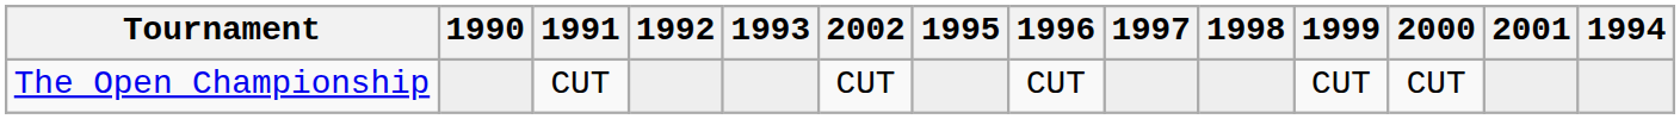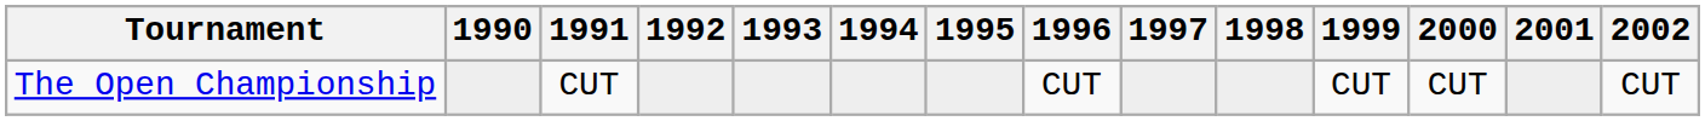columns swapped: 1994 <-> 2002
